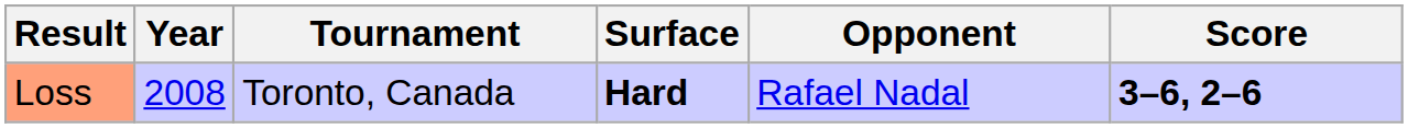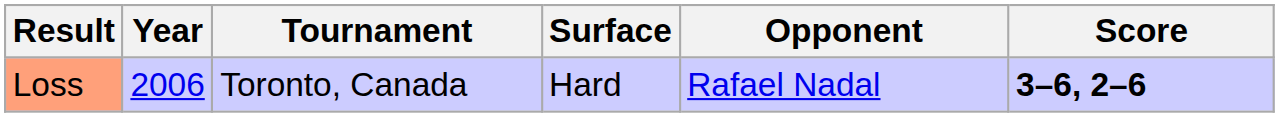Loss | Year: 2008 -> 2006
Loss | Surface: bold -> normal
